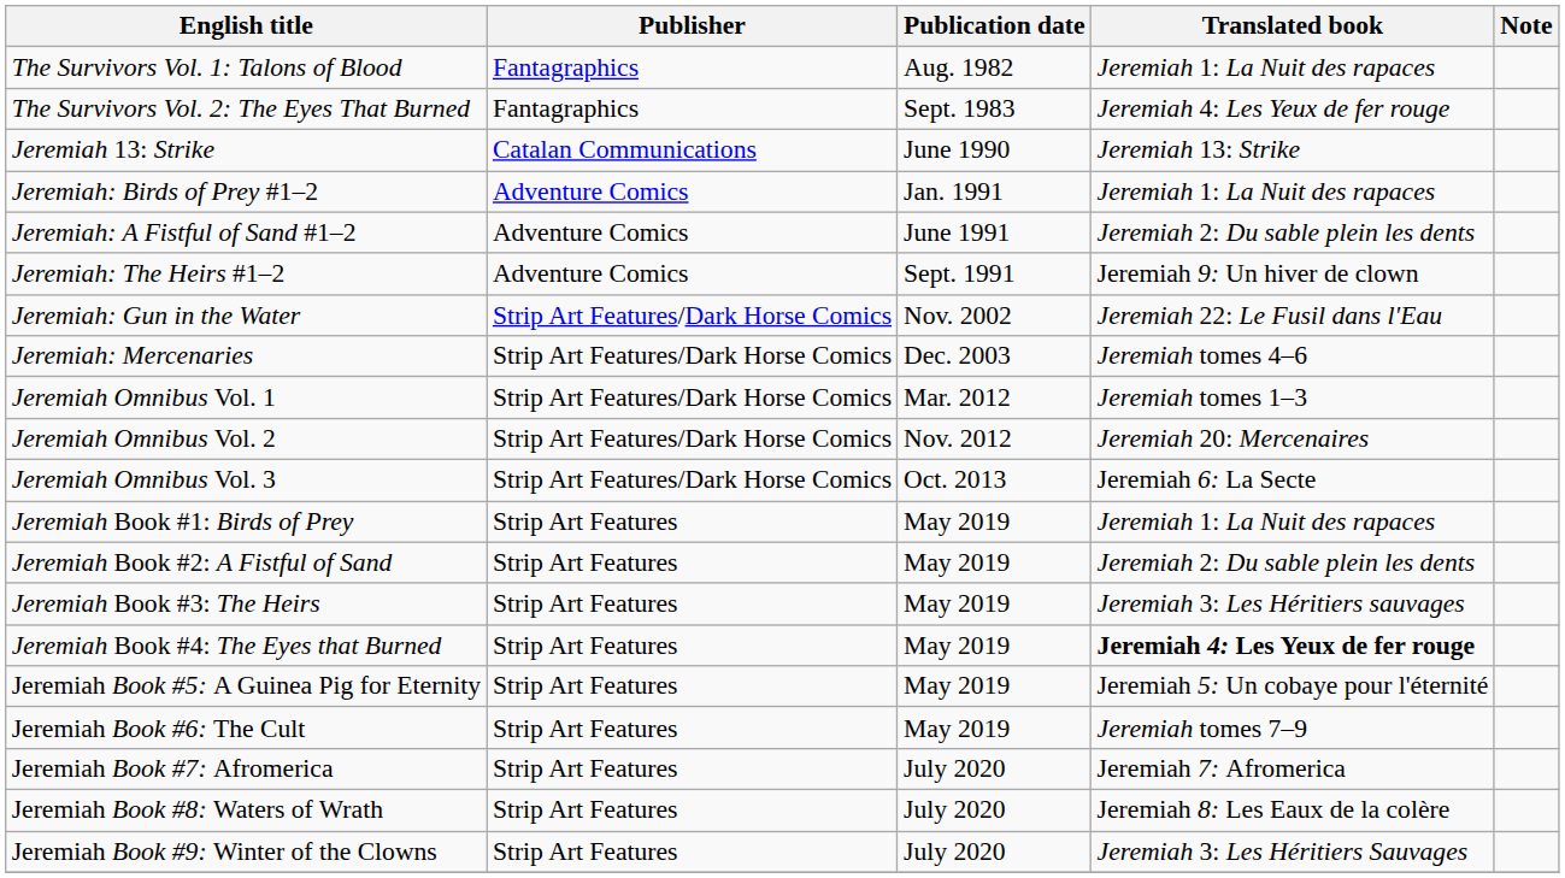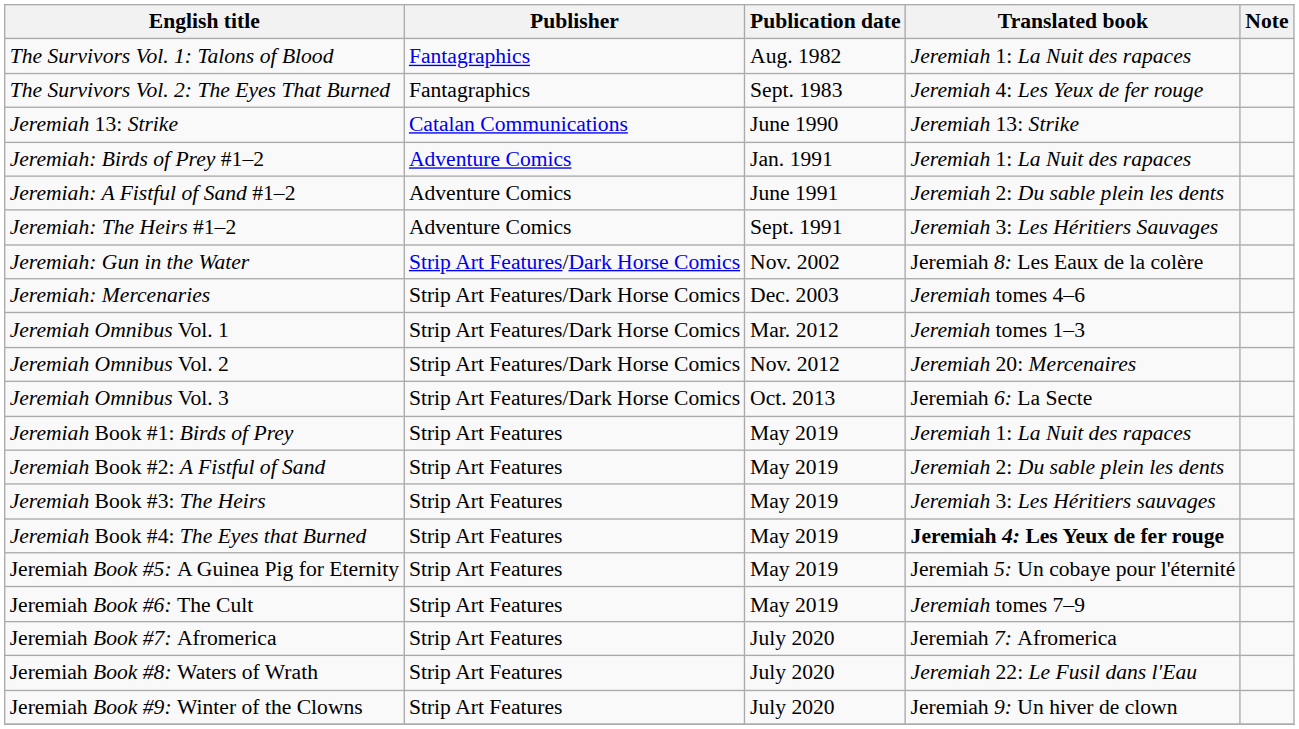Jeremiah: The Heirs #1–2 | Translated book: Jeremiah 9: Un hiver de clown -> Jeremiah 3: Les Héritiers Sauvages
Jeremiah: Gun in the Water | Translated book: Jeremiah 22: Le Fusil dans l'Eau -> Jeremiah 8: Les Eaux de la colère
Jeremiah Book #8: Waters of Wrath | Translated book: Jeremiah 8: Les Eaux de la colère -> Jeremiah 22: Le Fusil dans l'Eau
Jeremiah Book #9: Winter of the Clowns | Translated book: Jeremiah 3: Les Héritiers Sauvages -> Jeremiah 9: Un hiver de clown
